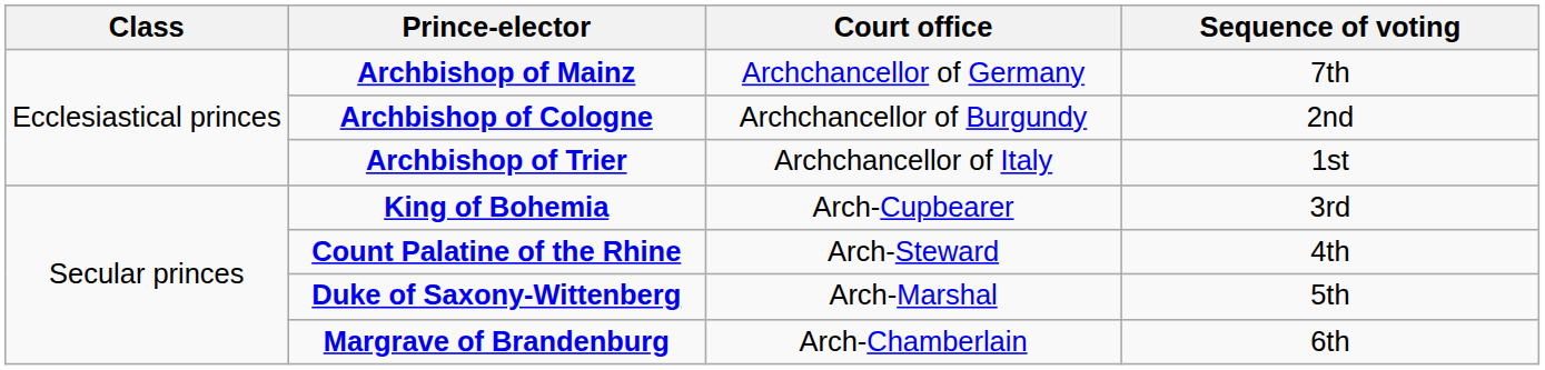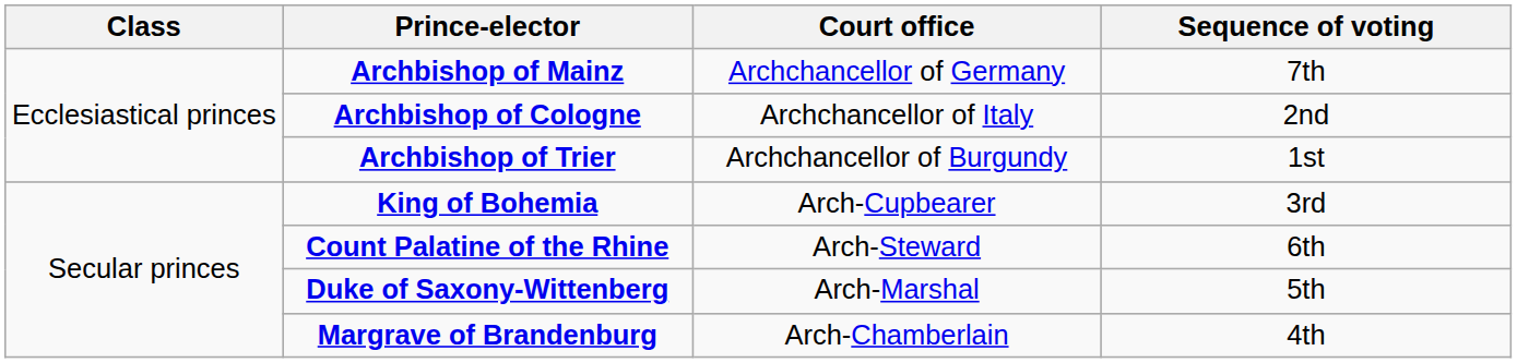Archbishop of Cologne | Court office: Archchancellor of Burgundy -> Archchancellor of Italy
Archbishop of Trier | Court office: Archchancellor of Italy -> Archchancellor of Burgundy
Count Palatine of the Rhine | Sequence of voting: 4th -> 6th
Margrave of Brandenburg | Sequence of voting: 6th -> 4th
